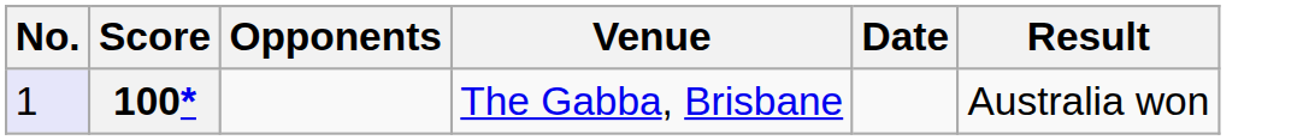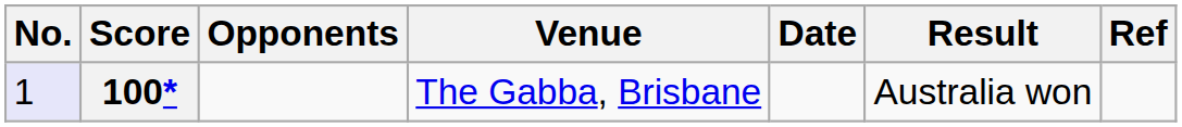+ column: Ref
